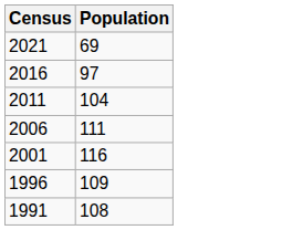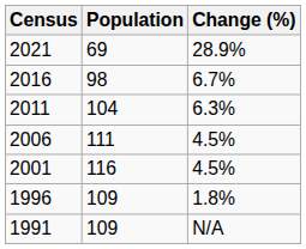+ column: Change (%) | 28.9% | 6.7% | 6.3% | 4.5% | 4.5% | 1.8% | N/A
2016 | Population: 97 -> 98
1991 | Population: 108 -> 109
